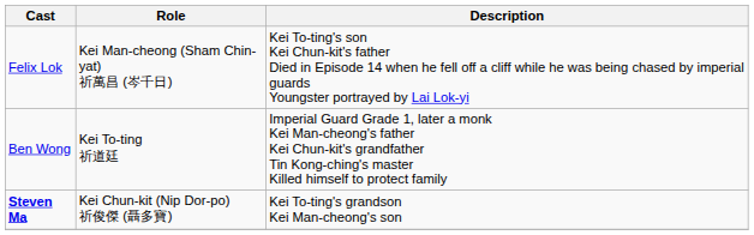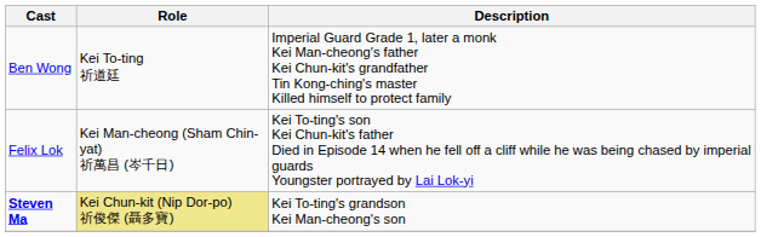rows swapped: Ben Wong <-> Felix Lok
Steven Ma | Role: no background -> khaki background
